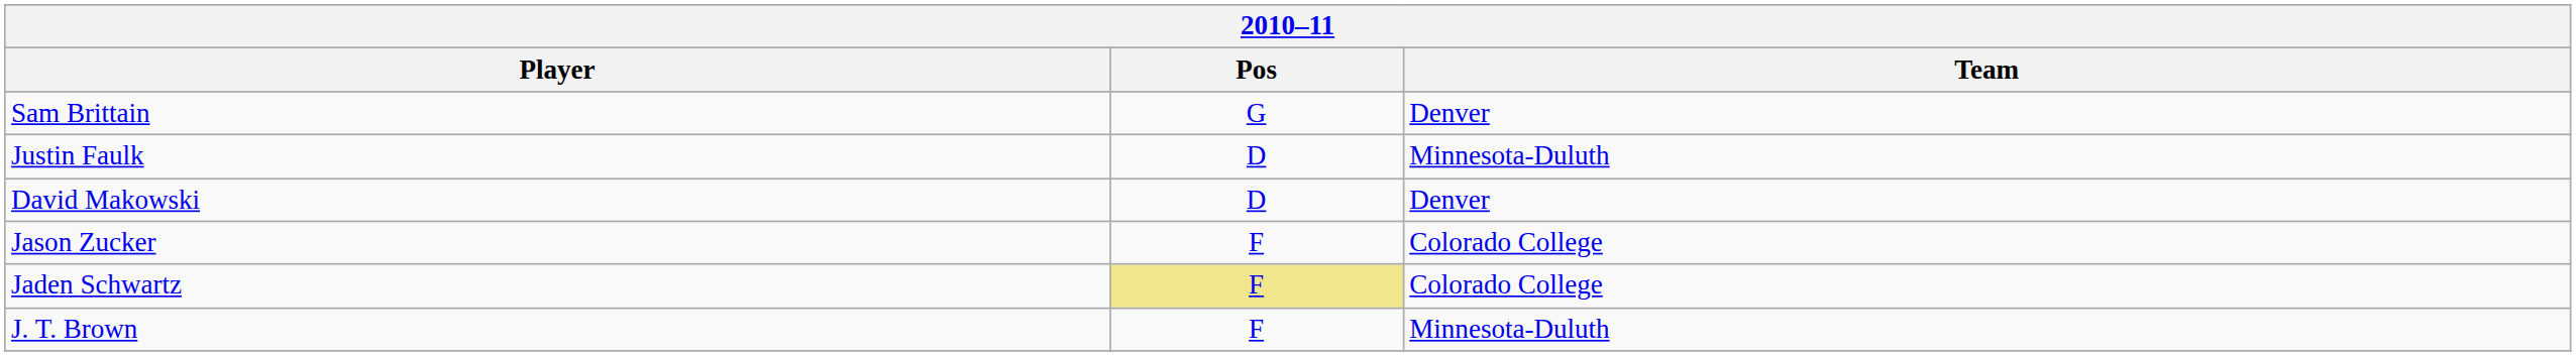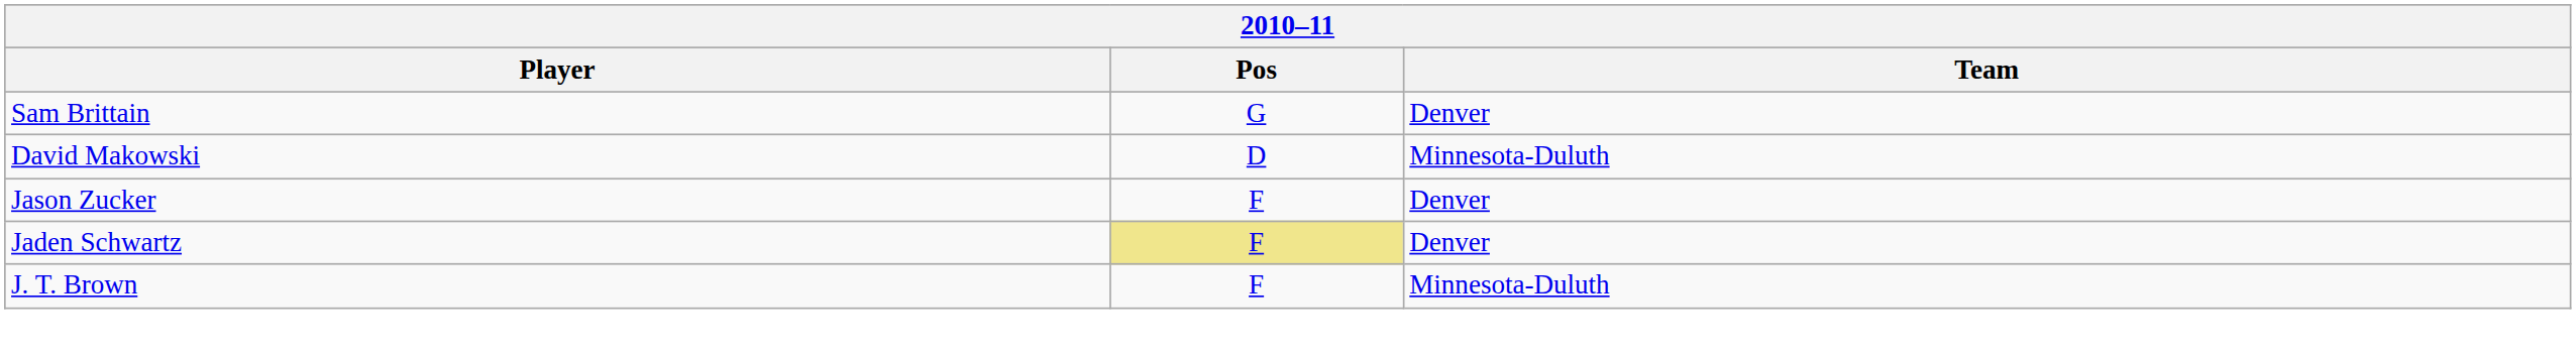- row: Justin Faulk | D | Minnesota-Duluth
David Makowski | Team: Denver -> Minnesota-Duluth
Jason Zucker | Team: Colorado College -> Denver
Jaden Schwartz | Team: Colorado College -> Denver
